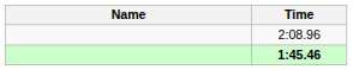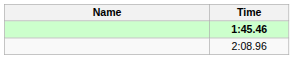rows swapped: 1:45.46 <-> 2:08.96
